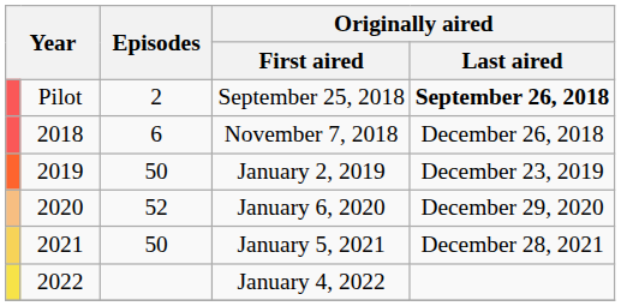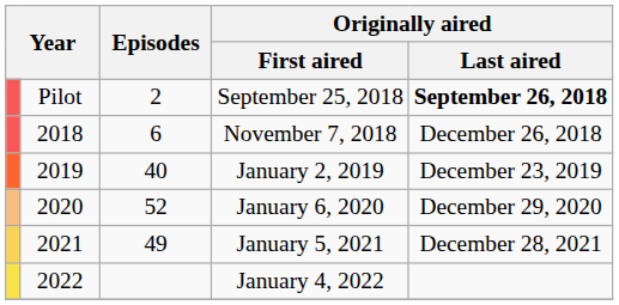January 2, 2019 | Episodes: 50 -> 40
January 5, 2021 | Episodes: 50 -> 49
